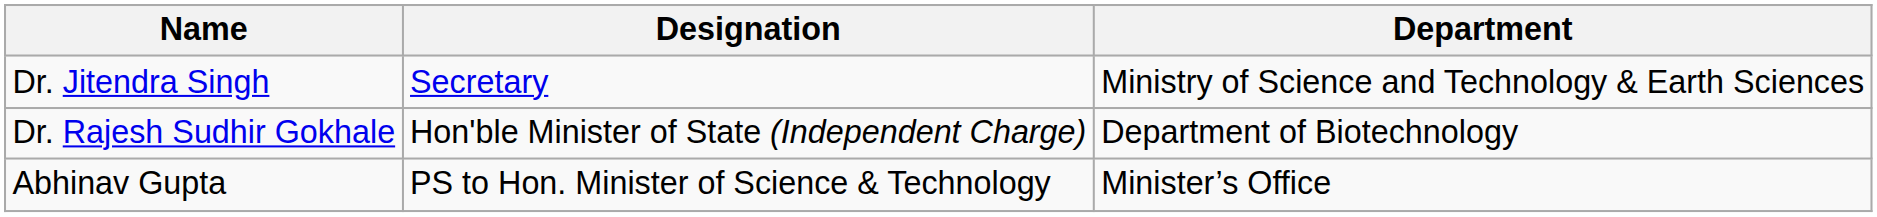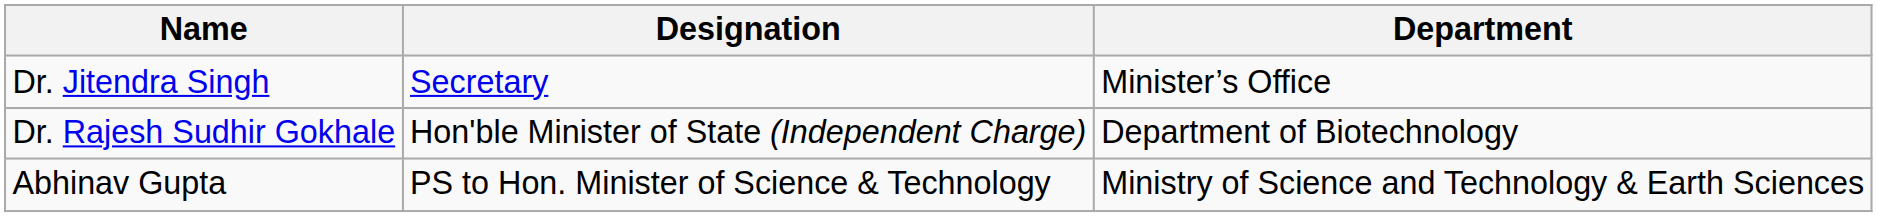Dr. Jitendra Singh | Department: Ministry of Science and Technology & Earth Sciences -> Minister’s Office
Abhinav Gupta | Department: Minister’s Office -> Ministry of Science and Technology & Earth Sciences
